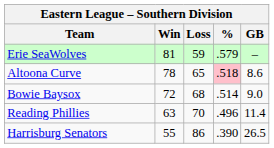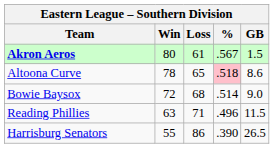- row: Erie SeaWolves | 81 | 59 | .579 | –
+ row: Akron Aeros | 80 | 61 | .567 | 1.5
Reading Phillies | Loss: 70 -> 71
Reading Phillies | GB: 11.4 -> 11.5
